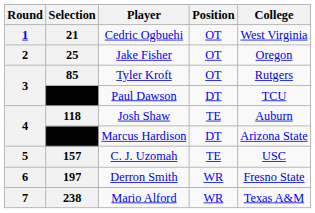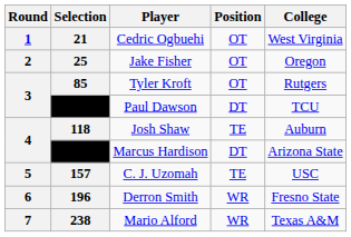Derron Smith | Selection: 197 -> 196
